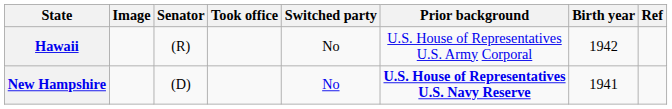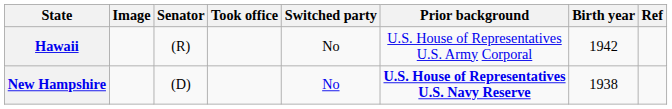New Hampshire | Birth year: 1941 -> 1938
